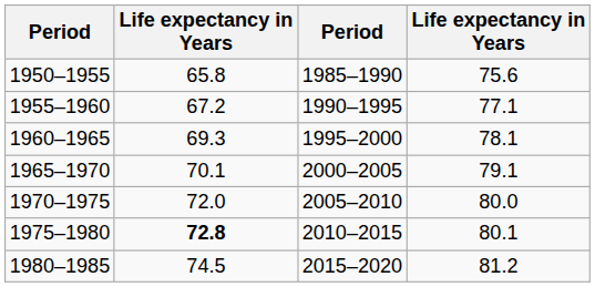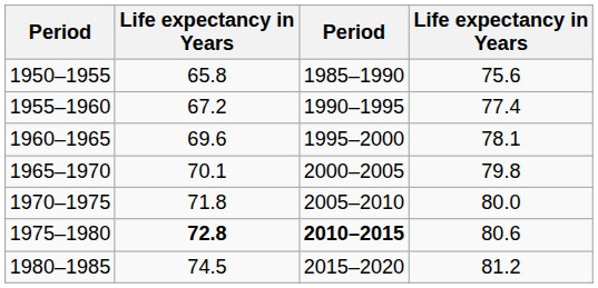1955–1960 | column 4: 77.1 -> 77.4
1960–1965 | column 2: 69.3 -> 69.6
1965–1970 | column 4: 79.1 -> 79.8
1970–1975 | column 2: 72.0 -> 71.8
1975–1980 | column 3: normal -> bold
1975–1980 | column 4: 80.1 -> 80.6
